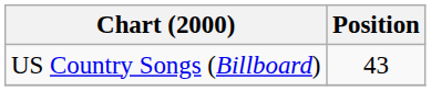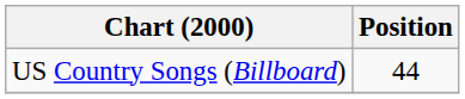US Country Songs (Billboard) | Position: 43 -> 44
